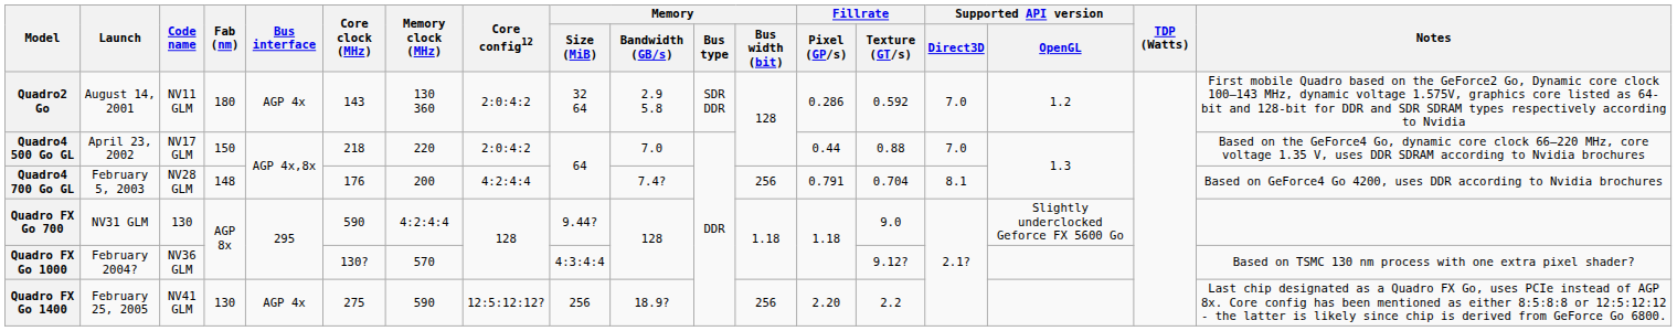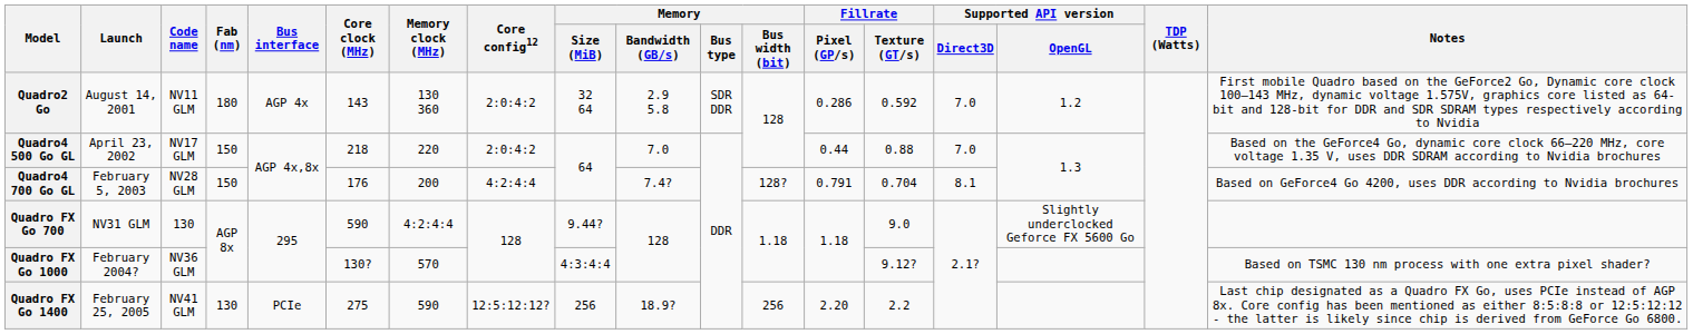Quadro4 700 Go GL | Fab (nm): 148 -> 150
Quadro4 700 Go GL | Memory / Bus width (bit): 256 -> 128?
Quadro FX Go 1400 | Bus interface: AGP 4x -> PCIe
